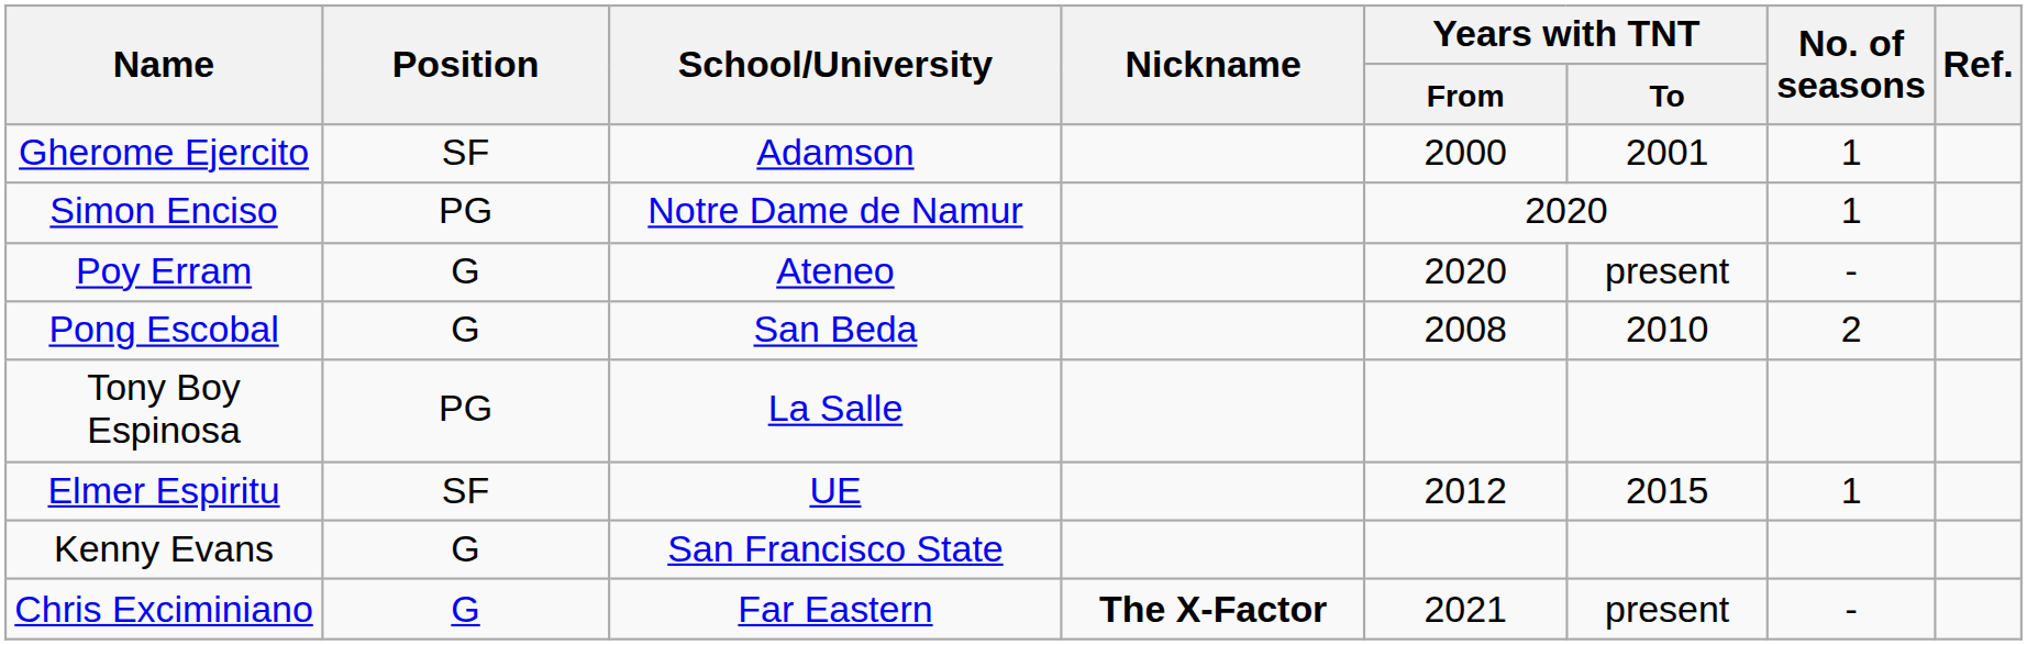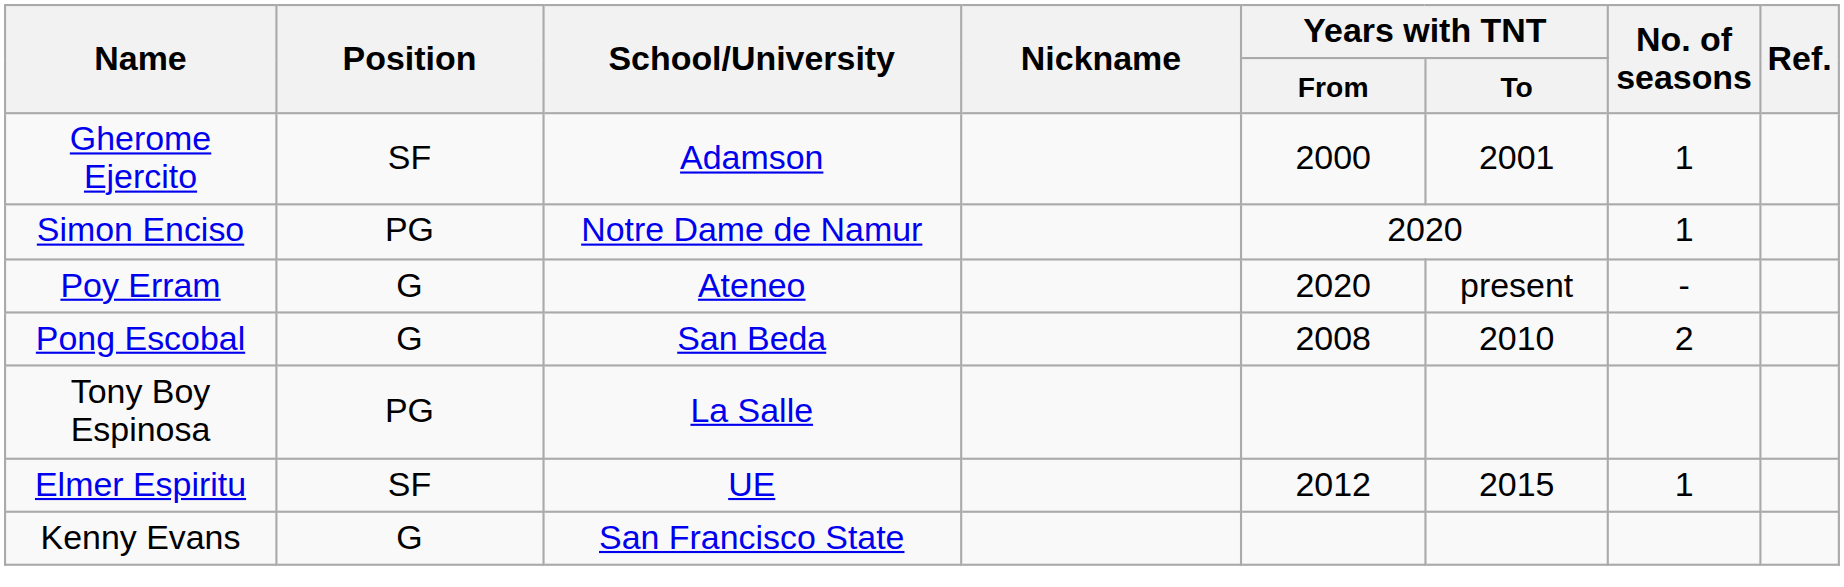- row: Chris Exciminiano | G | Far Eastern | The X-Factor | 2021 | present | -
